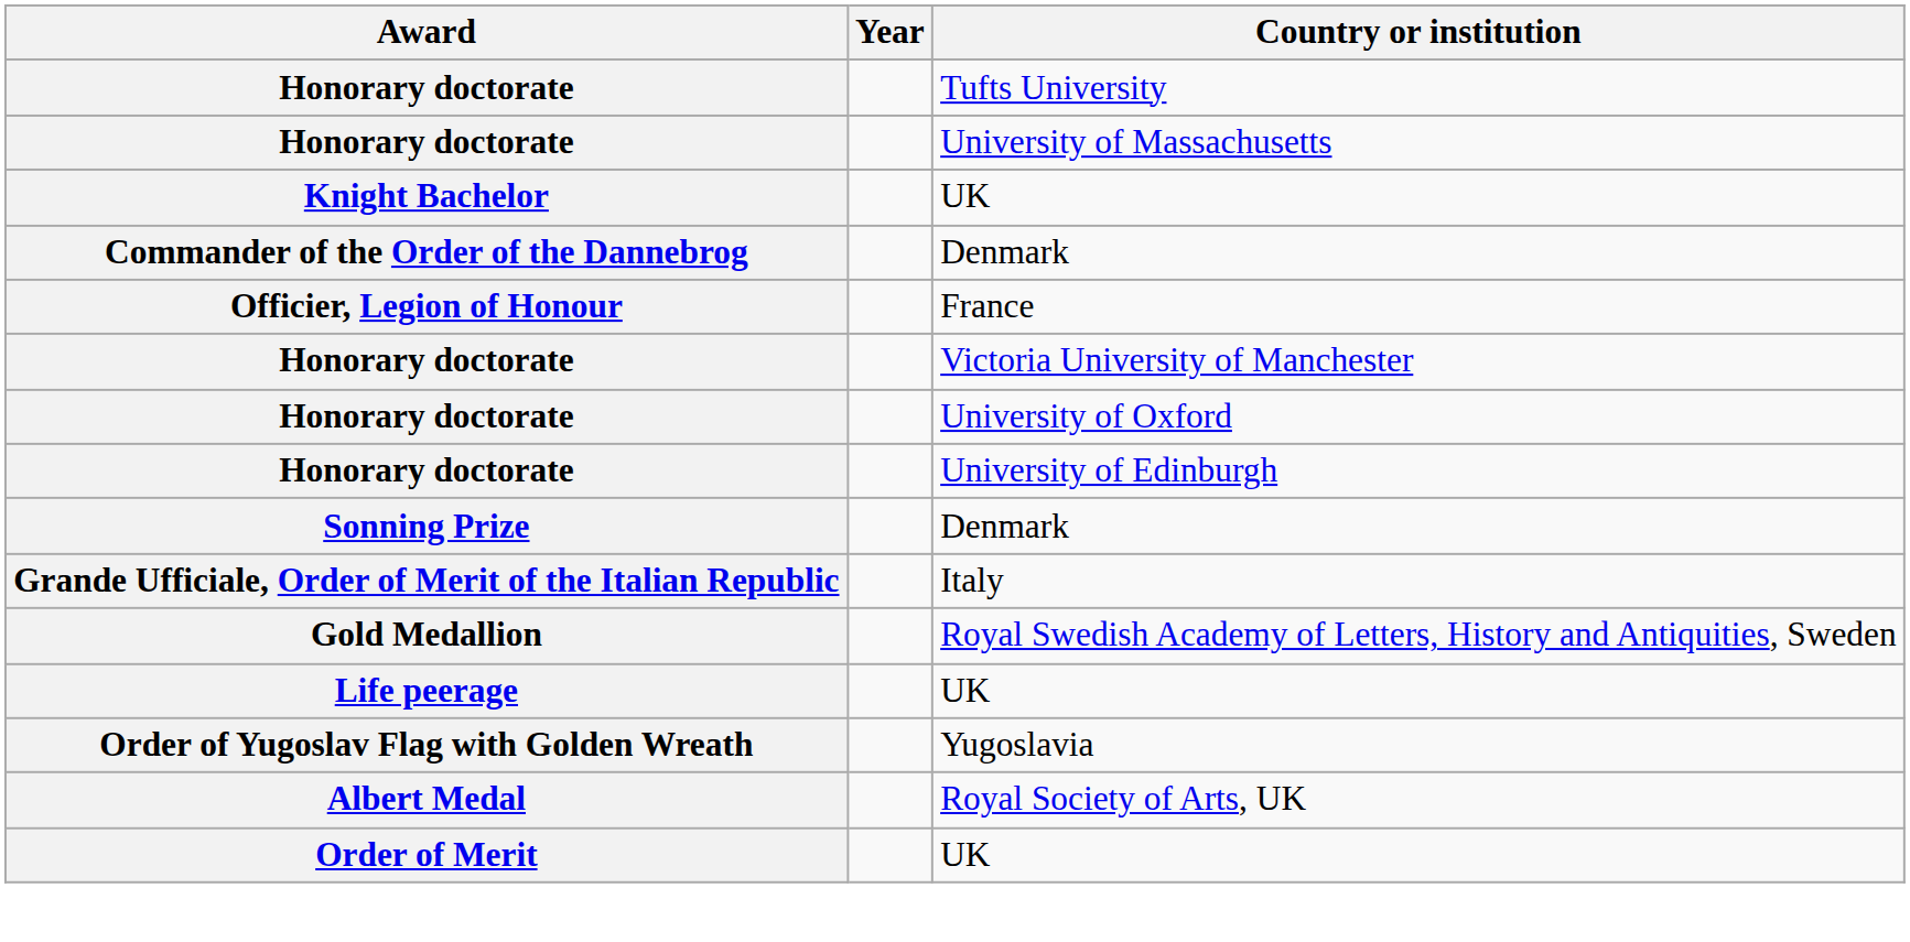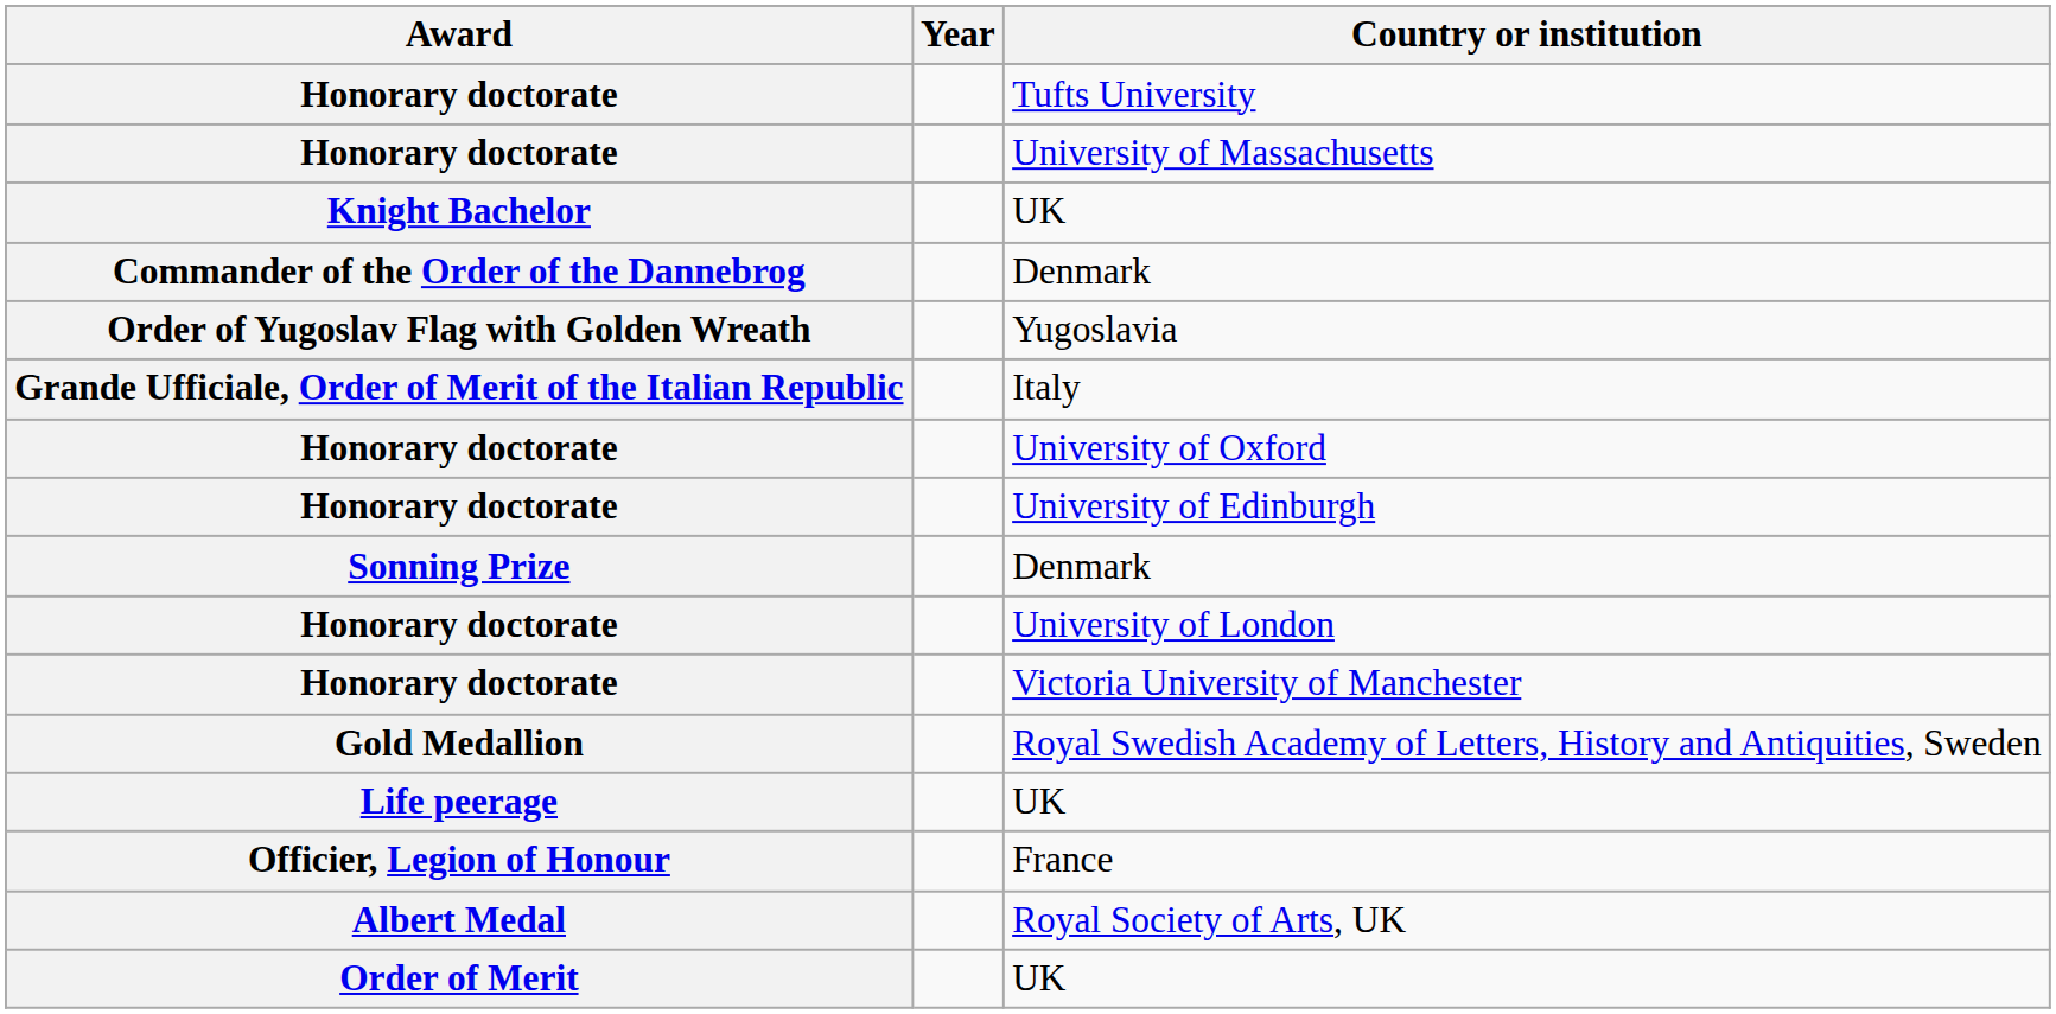rows swapped: France <-> Yugoslavia
rows swapped: Italy <-> Victoria University of Manchester
+ row: Honorary doctorate | University of London
